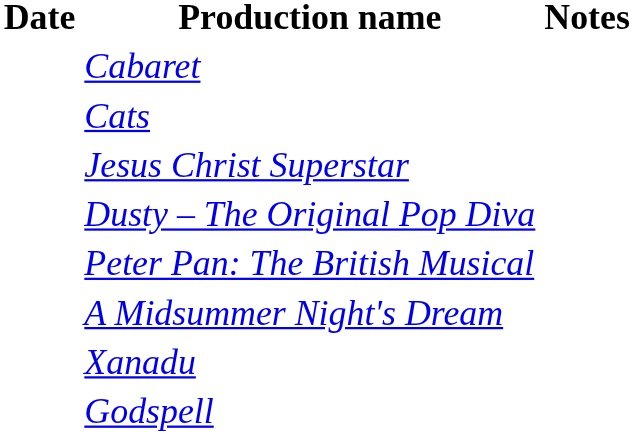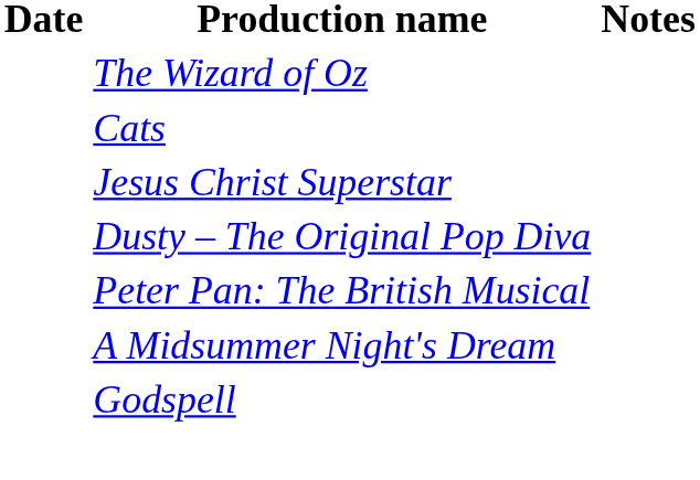+ row: The Wizard of Oz
- row: Cabaret
- row: Xanadu
